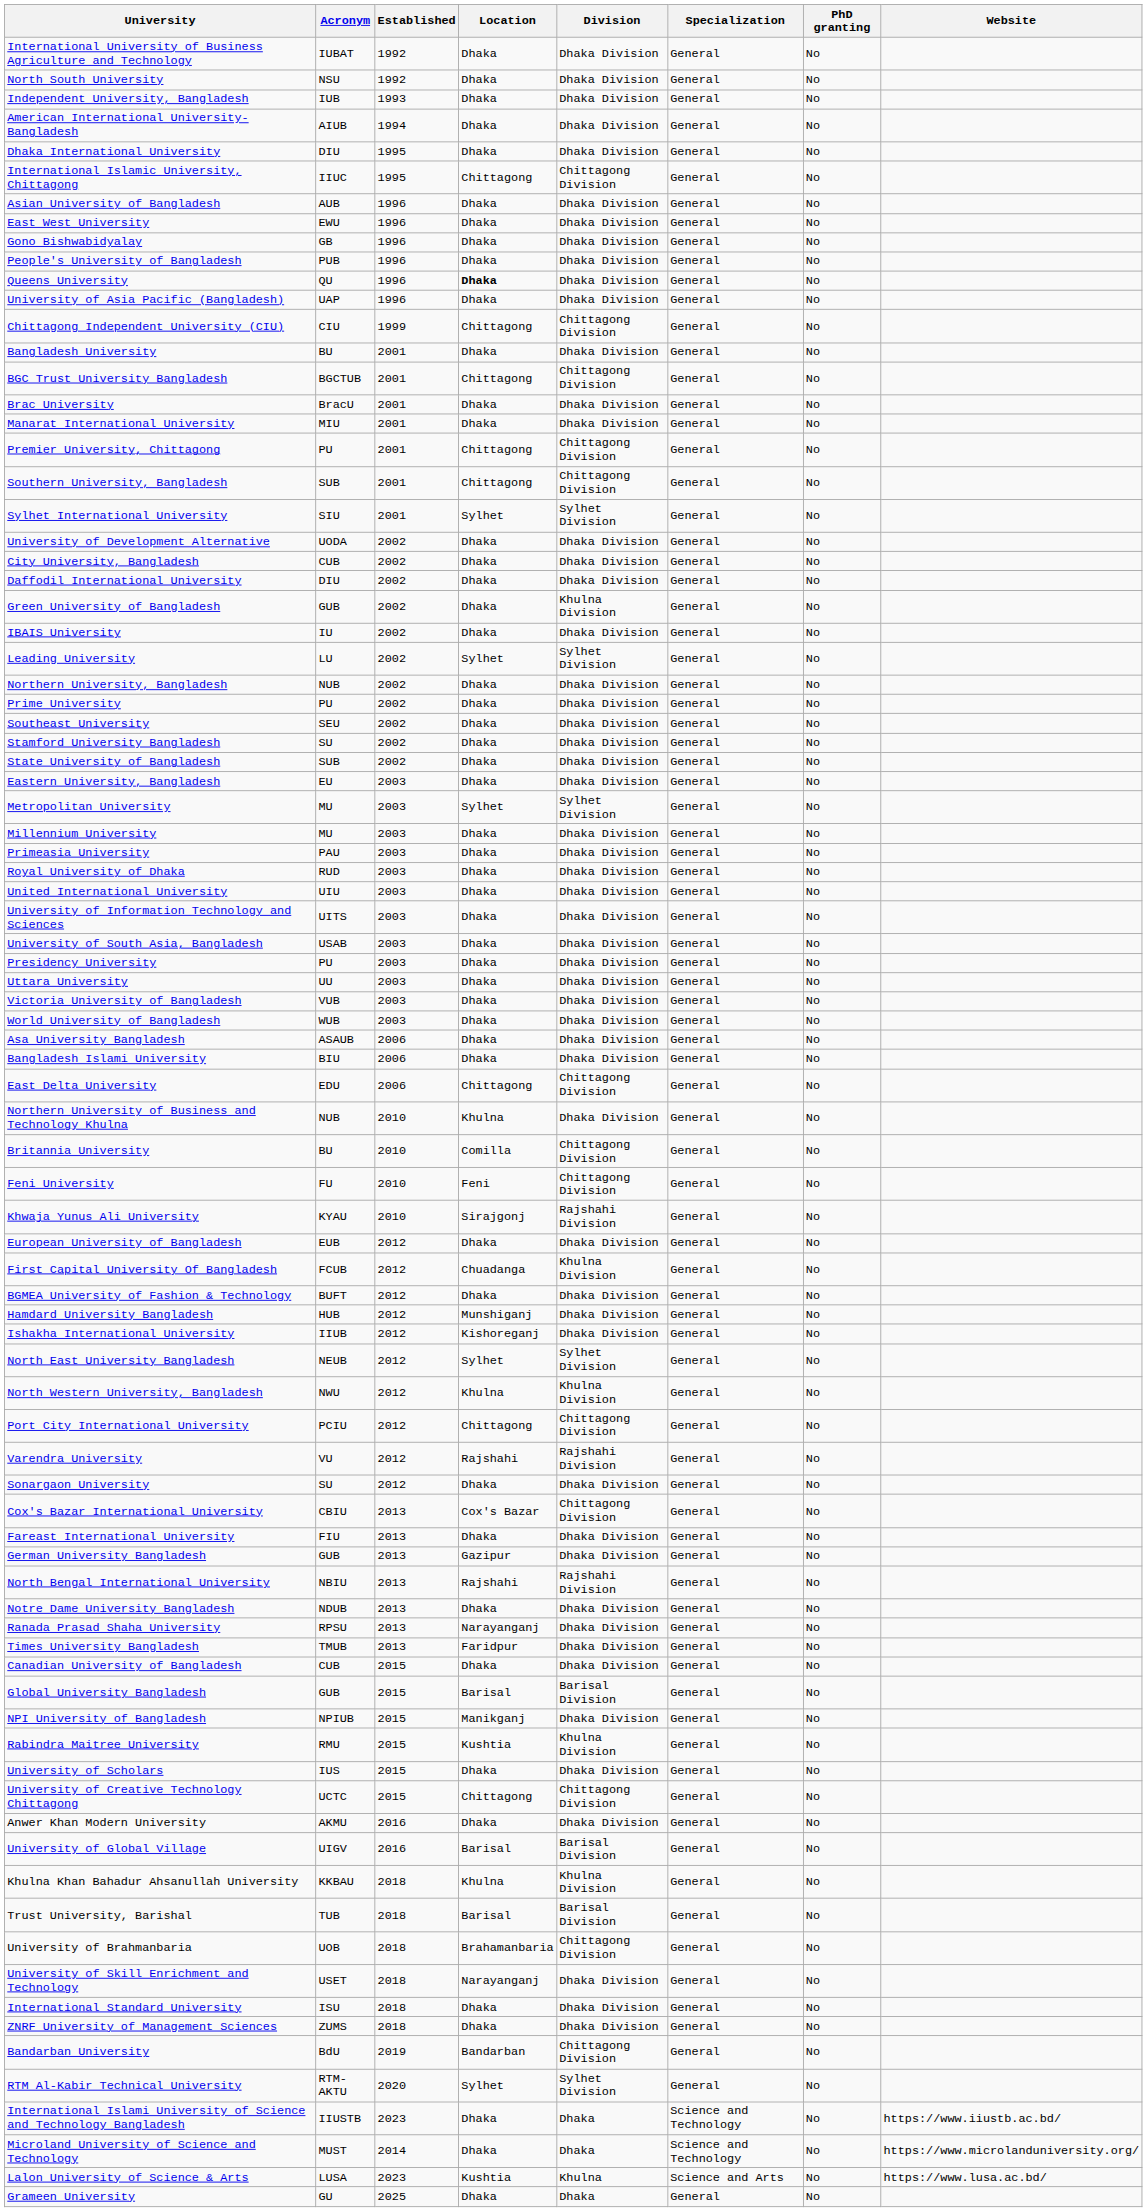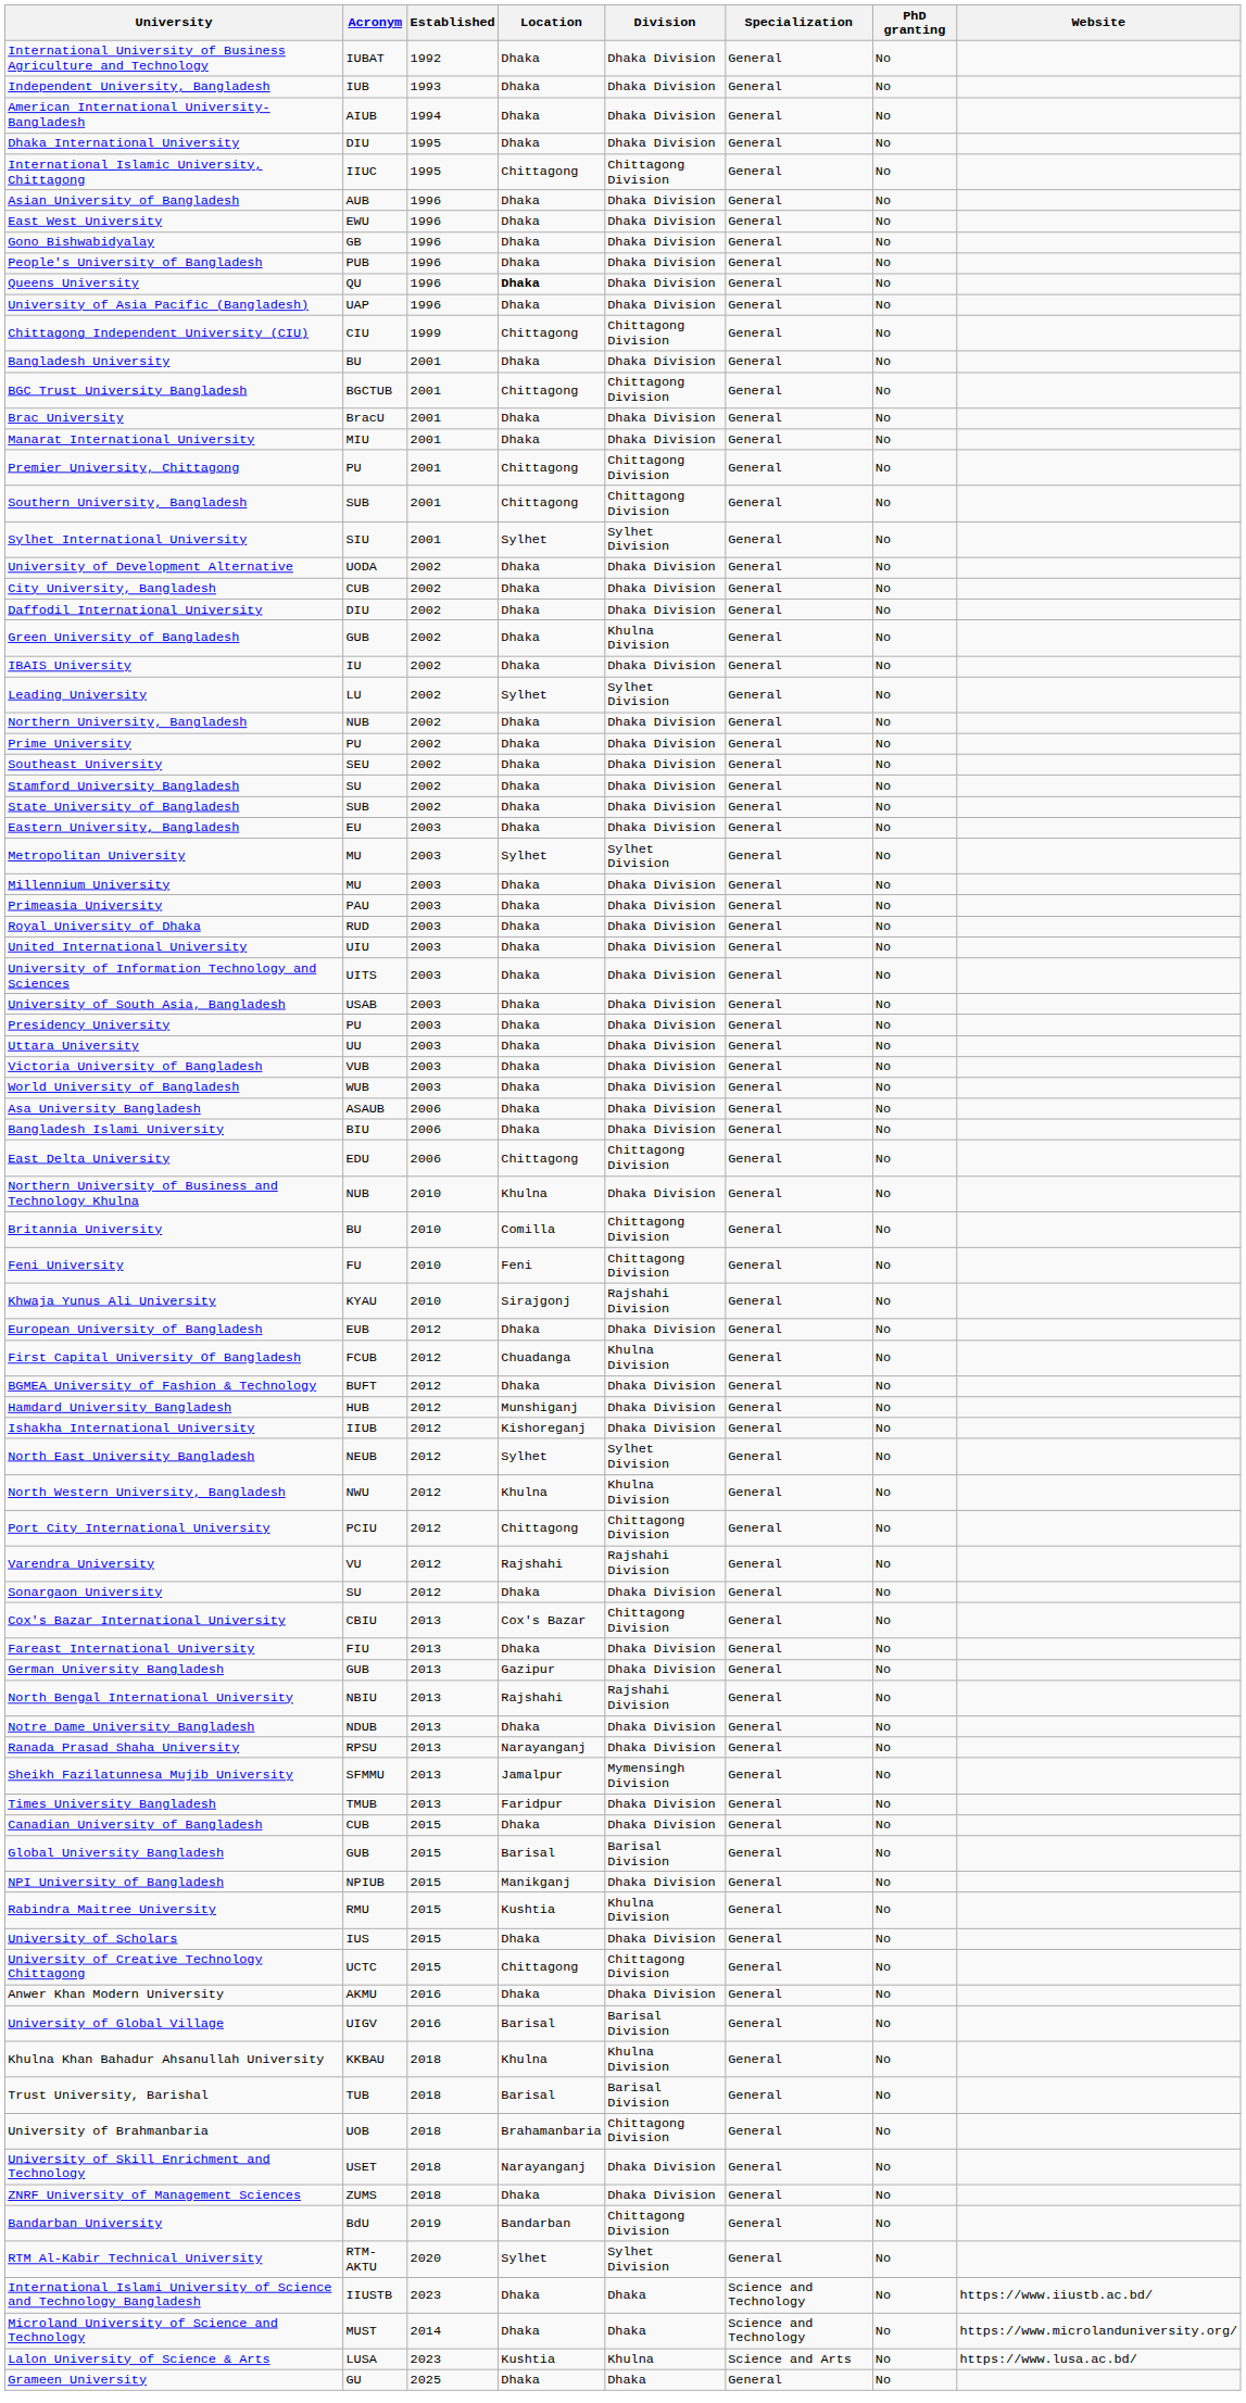- row: North South University | NSU | 1992 | Dhaka | Dhaka Division | General | No
+ row: Sheikh Fazilatunnesa Mujib University | SFMMU | 2013 | Jamalpur | Mymensingh Division | General | No
- row: International Standard University | ISU | 2018 | Dhaka | Dhaka Division | General | No
